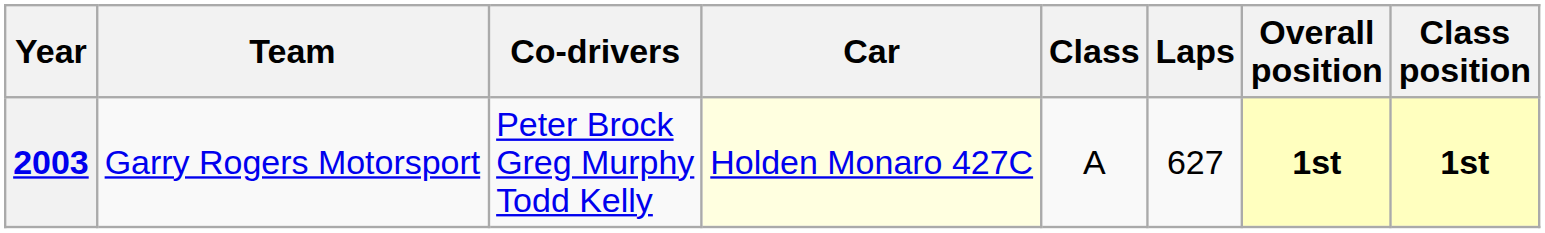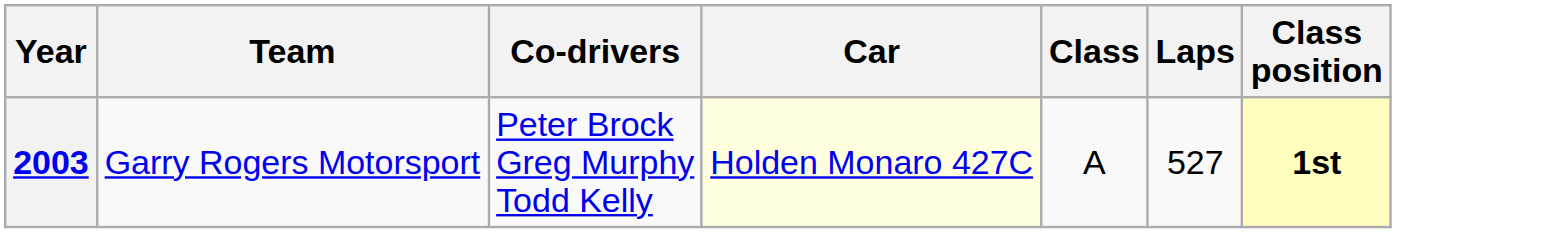- column: Overall position | 1st
2003 | Laps: 627 -> 527
